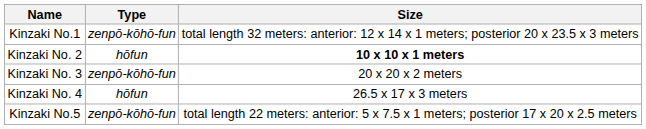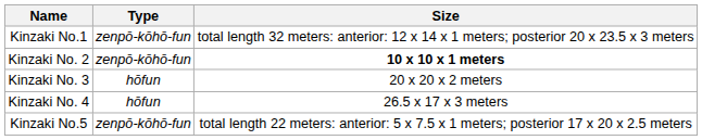Kinzaki No. 2 | Type: hōfun -> zenpō-kōhō-fun
Kinzaki No. 3 | Type: zenpō-kōhō-fun -> hōfun
